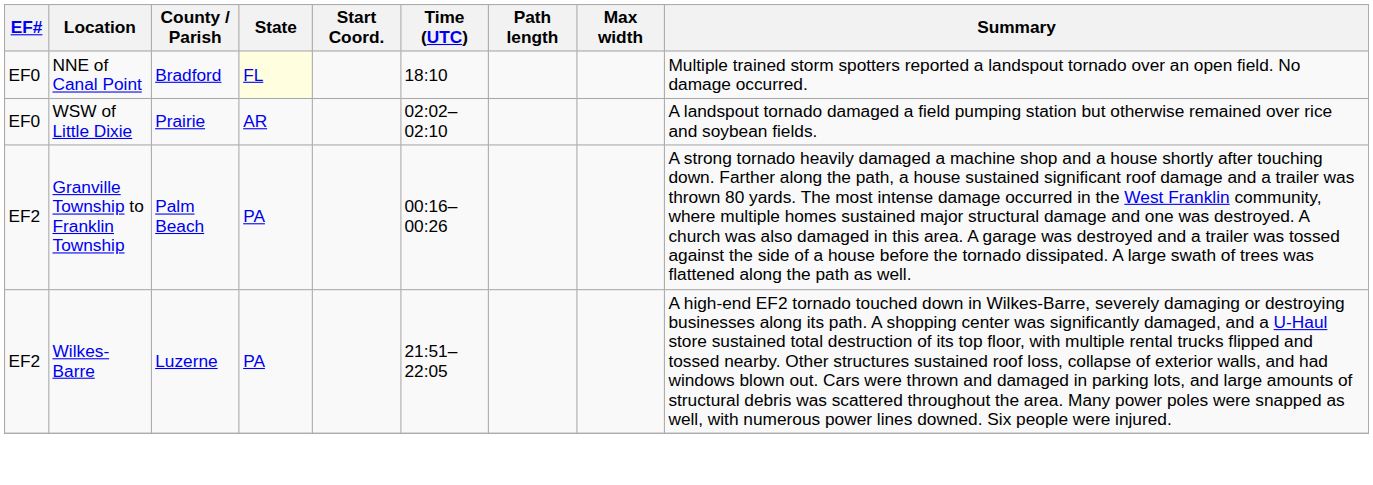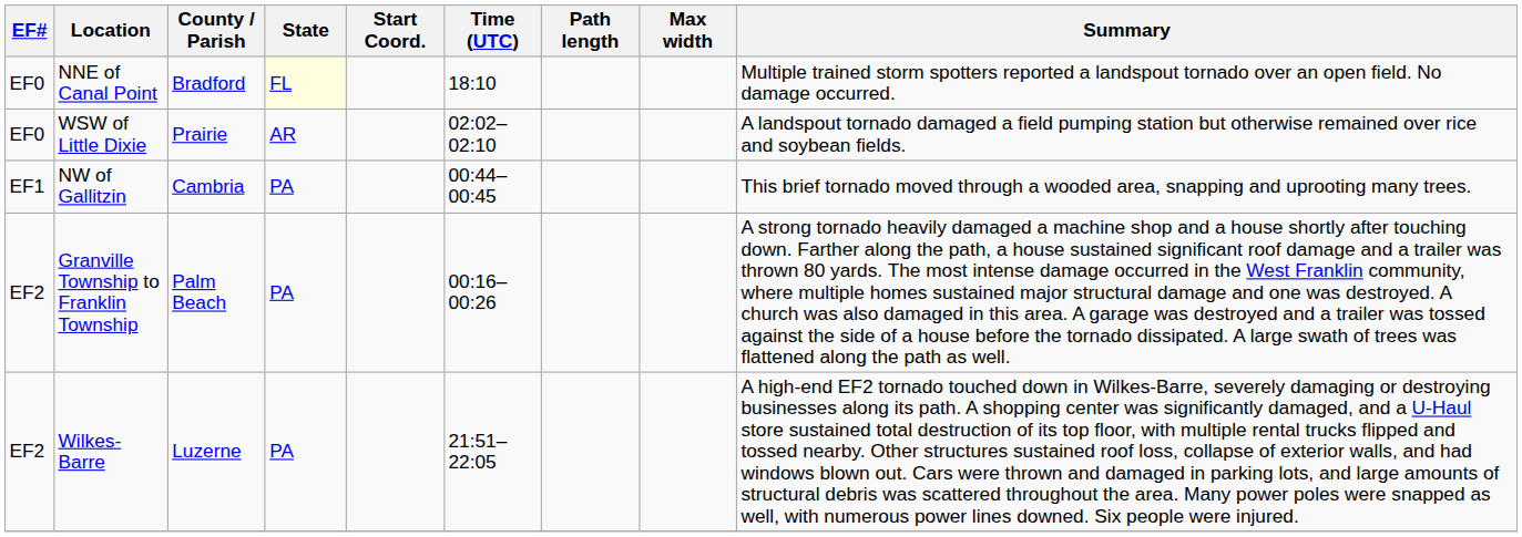+ row: EF1 | NW of Gallitzin | Cambria | PA | 00:44–00:45 | This brief tornado moved through a wooded area, snapping and uprooting many trees.
